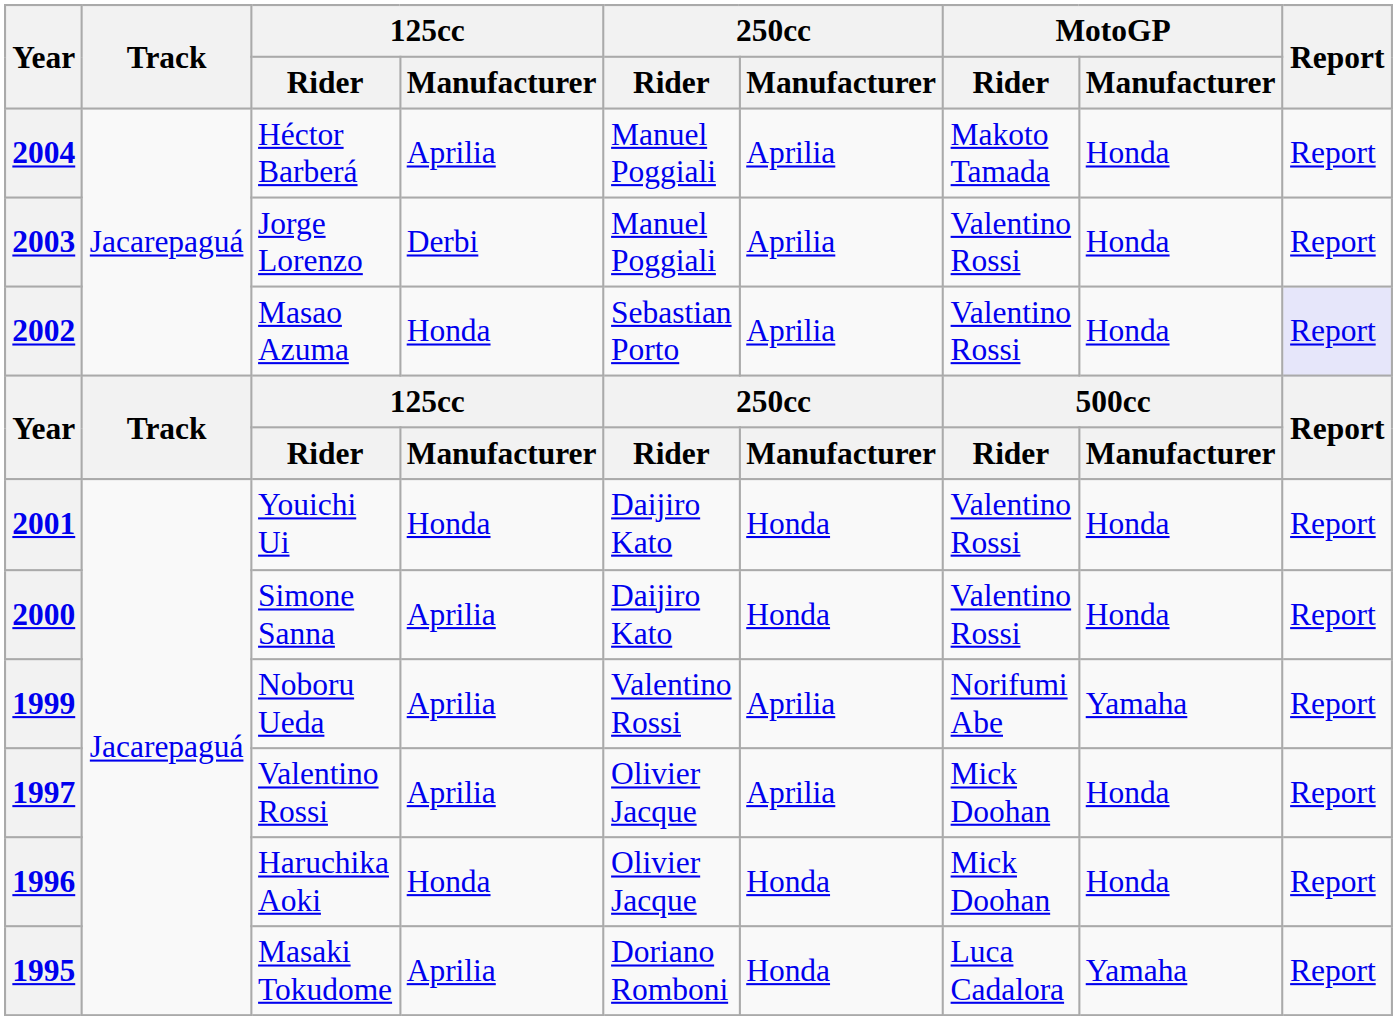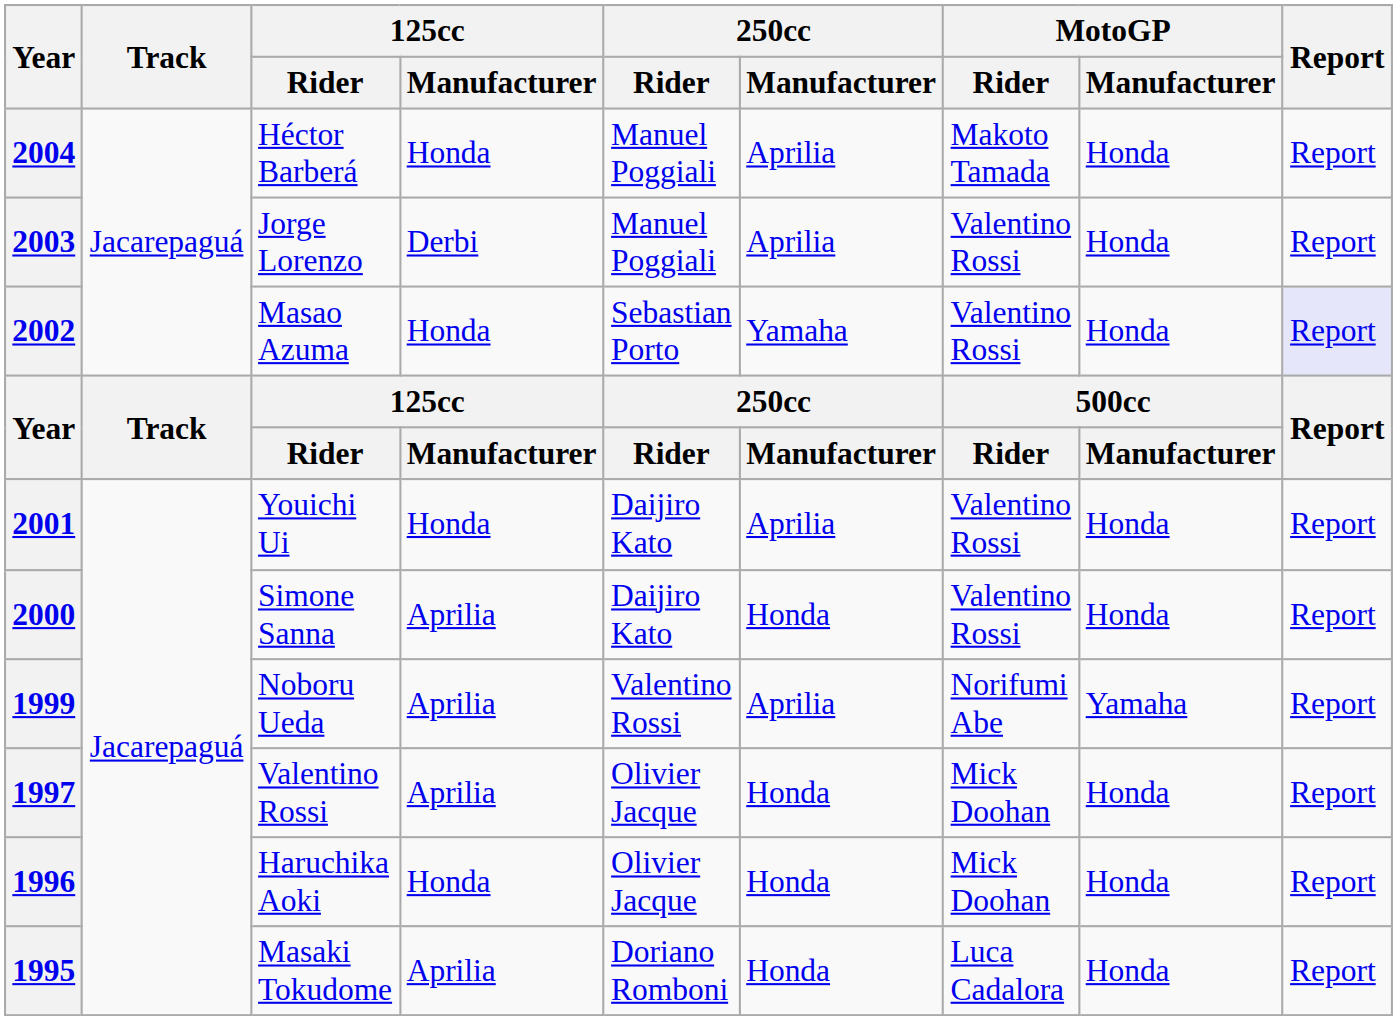2004 | 125cc / Manufacturer: Aprilia -> Honda
2002 | 250cc / Manufacturer: Aprilia -> Yamaha
2001 | 250cc / Manufacturer: Honda -> Aprilia
1997 | 250cc / Manufacturer: Aprilia -> Honda
1995 | MotoGP / Manufacturer: Yamaha -> Honda
